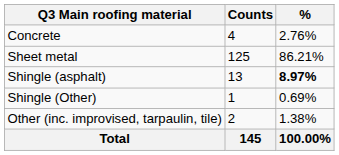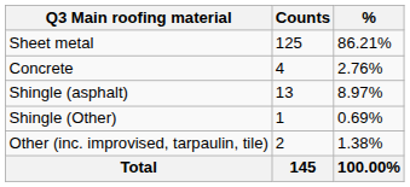rows swapped: Concrete <-> Sheet metal
Shingle (asphalt) | %: bold -> normal
